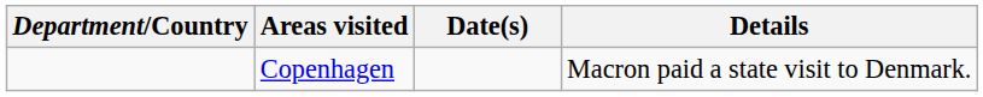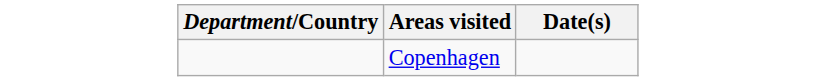- column: Details | Macron paid a state visit to Denmark.
